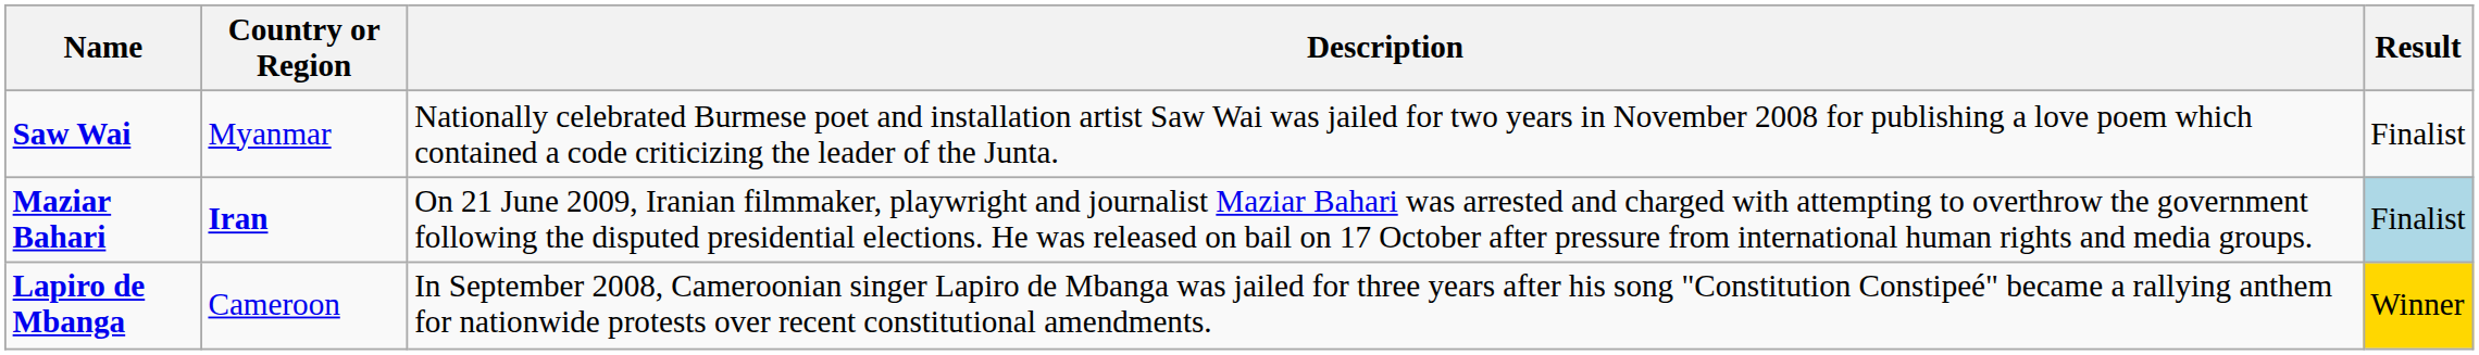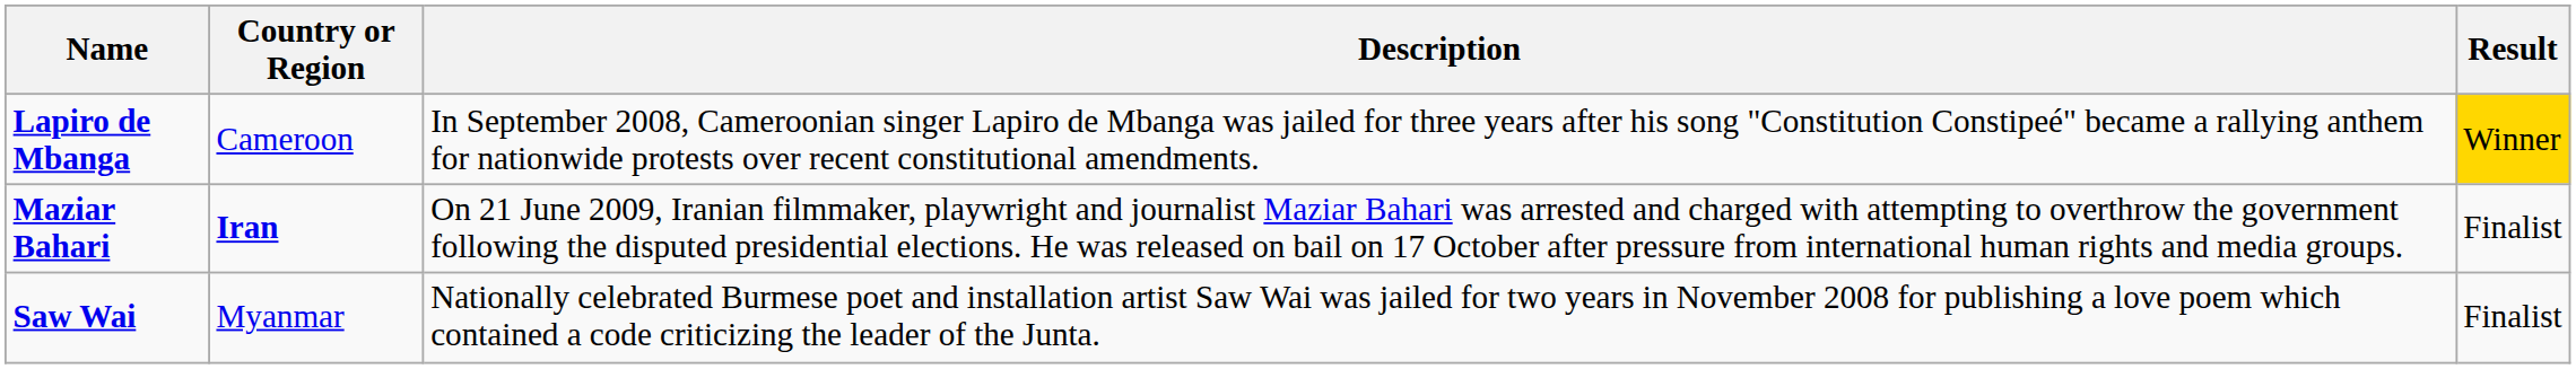rows swapped: Lapiro de Mbanga <-> Saw Wai
Maziar Bahari | Result: lightblue background -> no background
